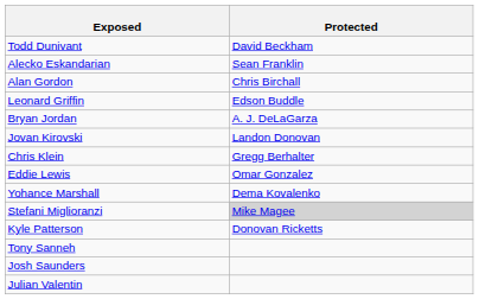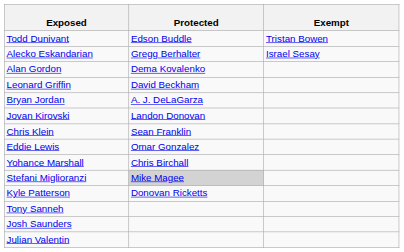+ column: Exempt | Tristan Bowen | Israel Sesay
Todd Dunivant | Protected: David Beckham -> Edson Buddle
Alecko Eskandarian | Protected: Sean Franklin -> Gregg Berhalter
Alan Gordon | Protected: Chris Birchall -> Dema Kovalenko
Leonard Griffin | Protected: Edson Buddle -> David Beckham
Chris Klein | Protected: Gregg Berhalter -> Sean Franklin
Yohance Marshall | Protected: Dema Kovalenko -> Chris Birchall
